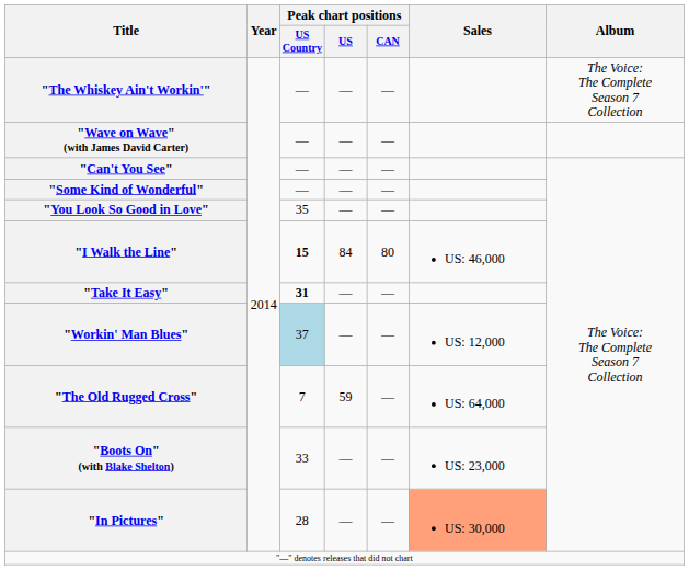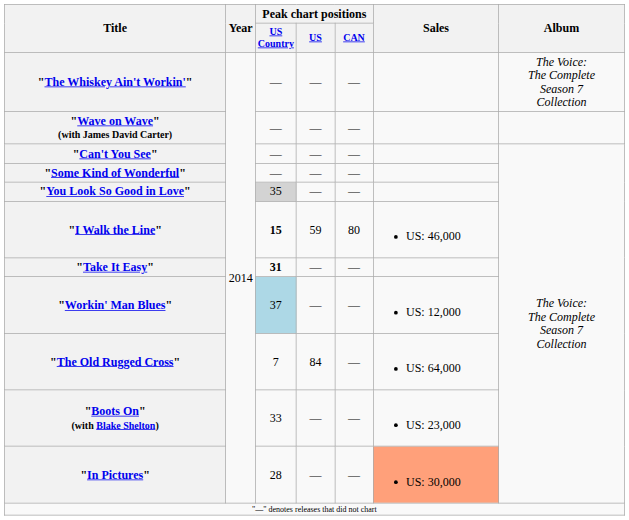"You Look So Good in Love" | Peak chart positions / US Country: no background -> lightgrey background
"I Walk the Line" | Peak chart positions / US: 84 -> 59
"The Old Rugged Cross" | Peak chart positions / US: 59 -> 84
